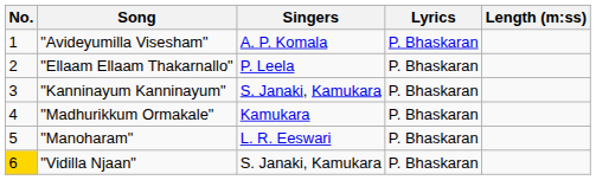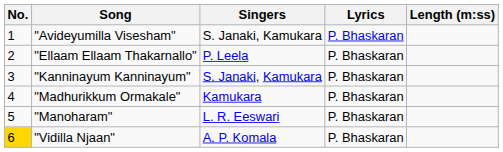"Avideyumilla Visesham" | Singers: A. P. Komala -> S. Janaki, Kamukara
"Vidilla Njaan" | Singers: S. Janaki, Kamukara -> A. P. Komala
